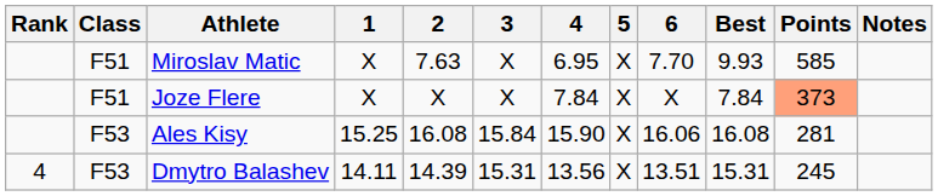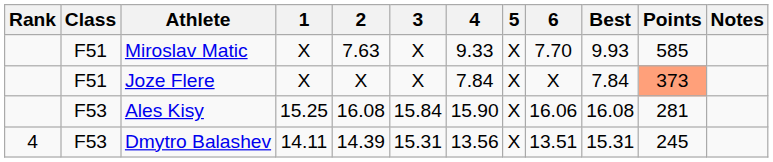Miroslav Matic | 4: 6.95 -> 9.33
